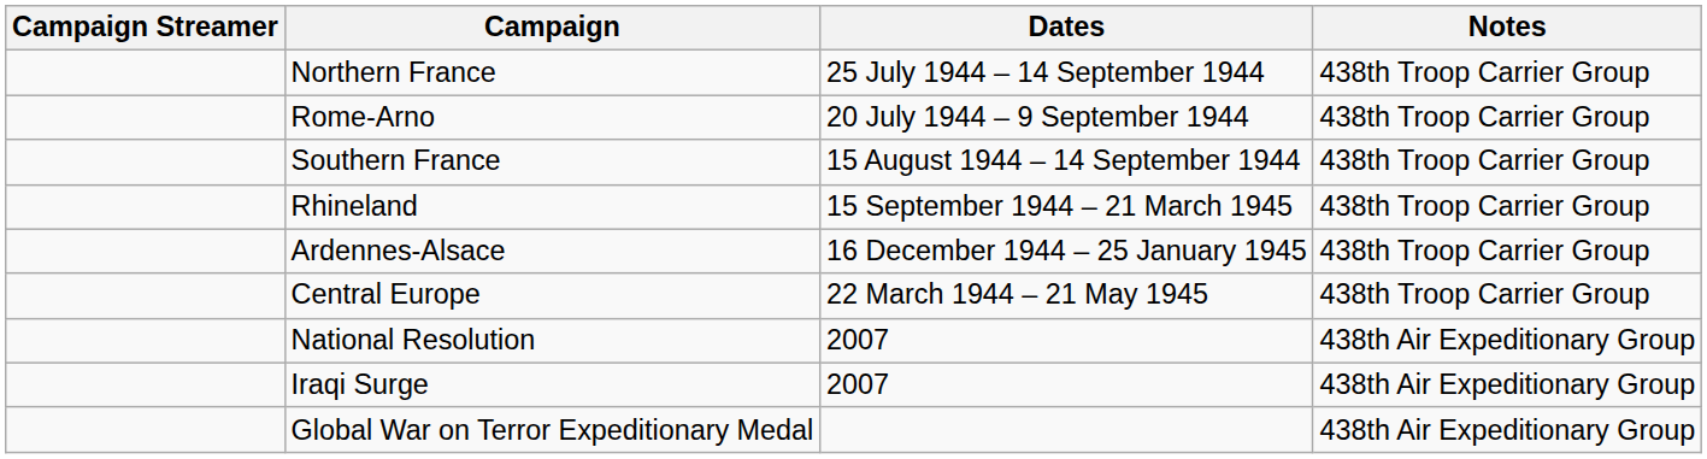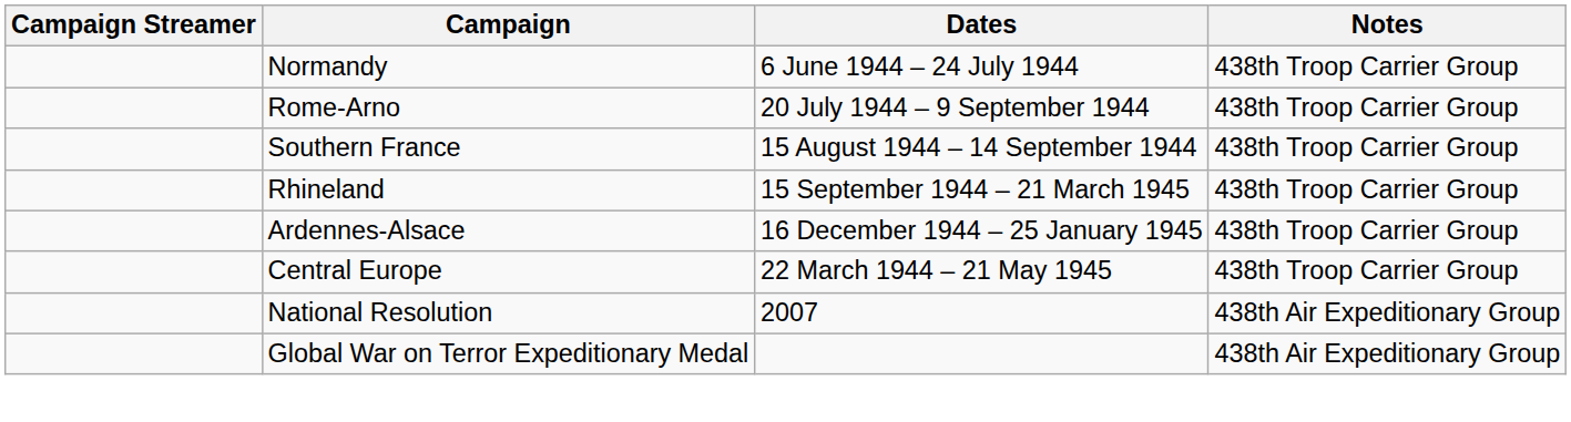+ row: Normandy | 6 June 1944 – 24 July 1944 | 438th Troop Carrier Group
- row: Northern France | 25 July 1944 – 14 September 1944 | 438th Troop Carrier Group
- row: Iraqi Surge | 2007 | 438th Air Expeditionary Group
